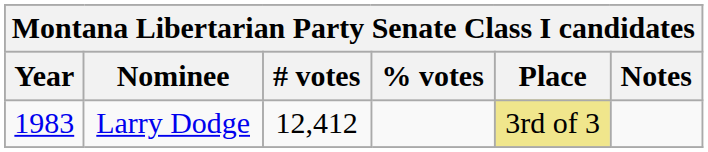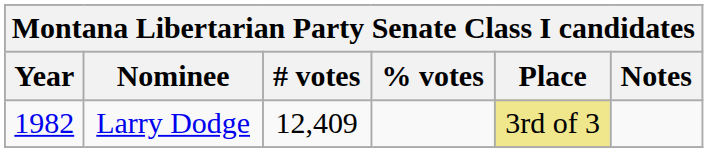Larry Dodge | Year: 1983 -> 1982
Larry Dodge | # votes: 12,412 -> 12,409
